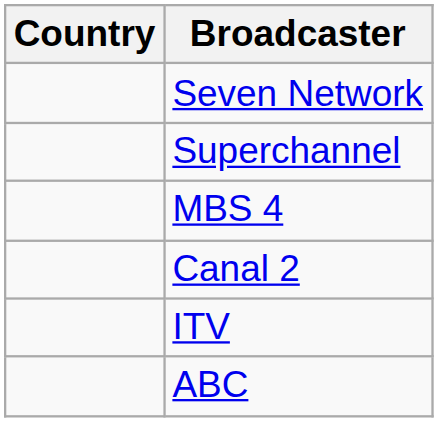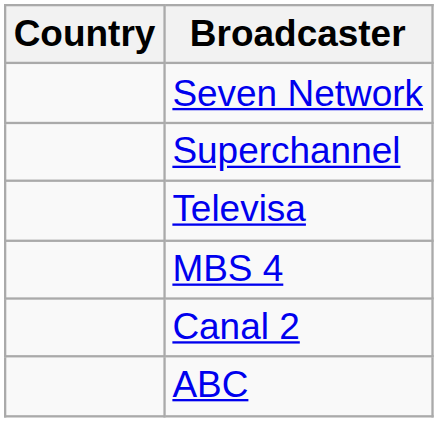+ row: Televisa
- row: ITV
